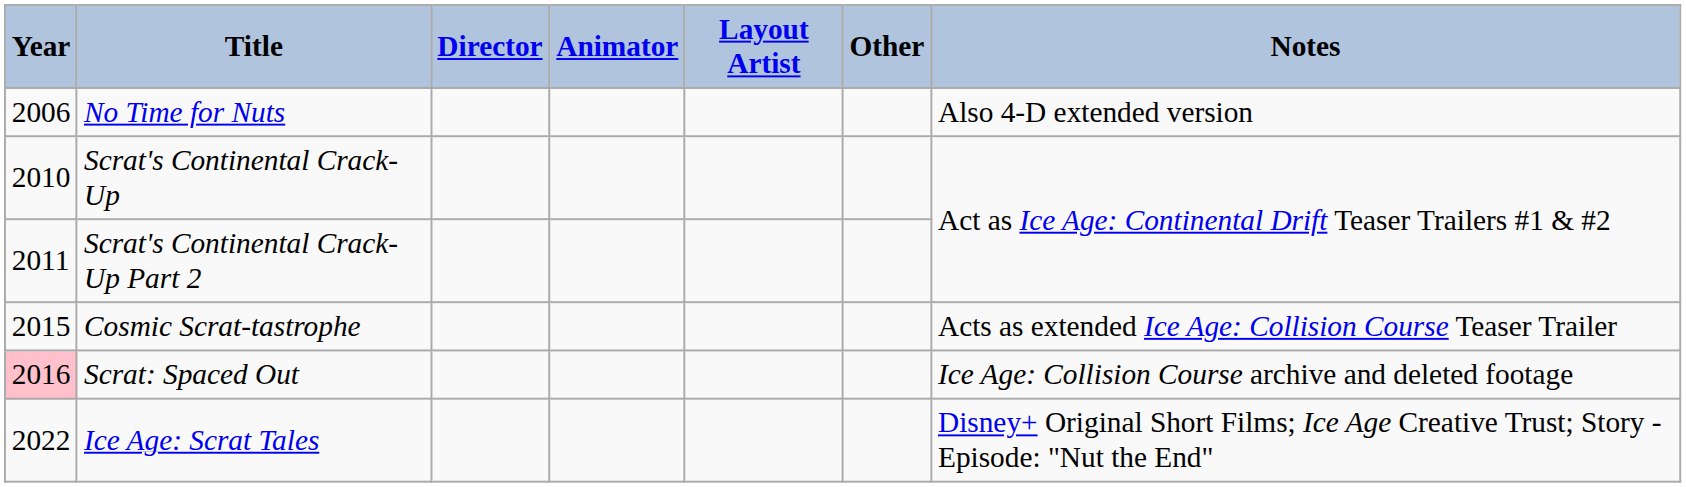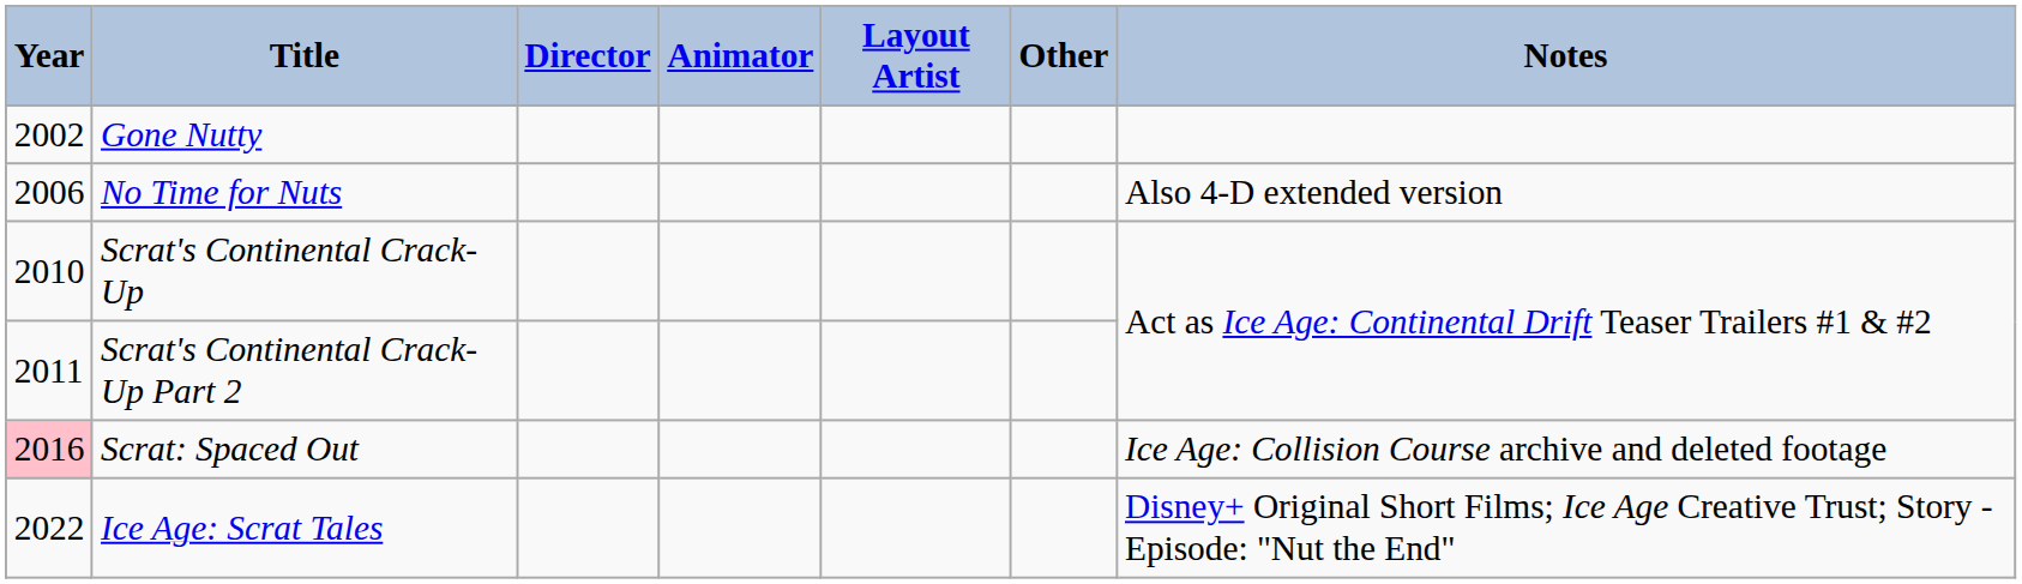+ row: 2002 | Gone Nutty
- row: 2015 | Cosmic Scrat-tastrophe | Acts as extended Ice Age: Collision Course Teaser Trailer
